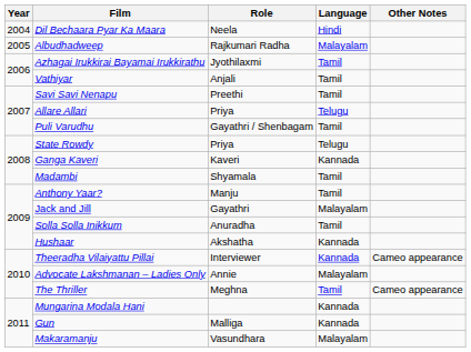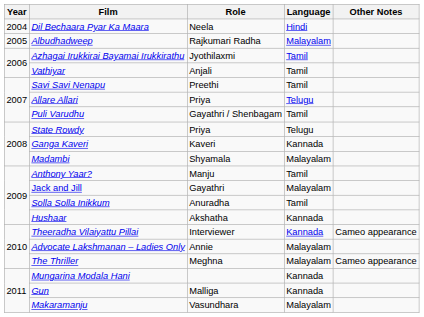Madambi | Language: Tamil -> Malayalam
The Thriller | Language: Tamil -> Malayalam
